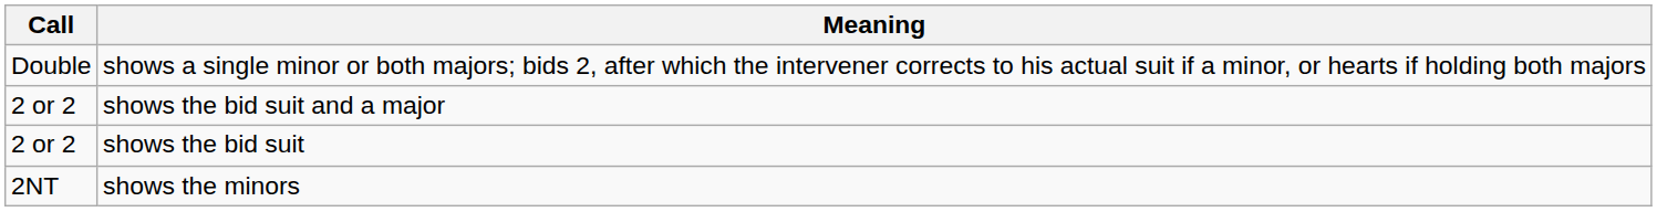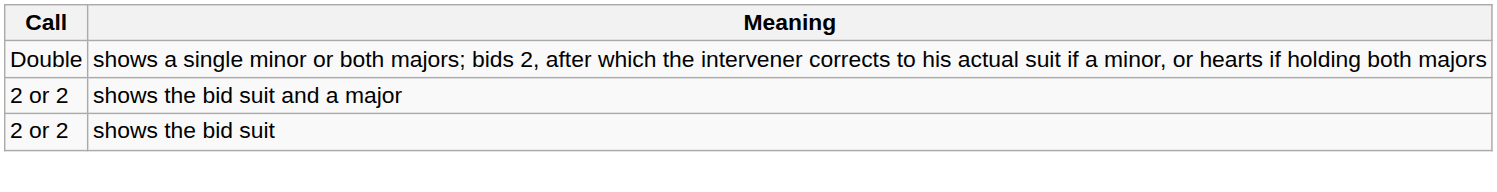- row: 2NT | shows the minors
